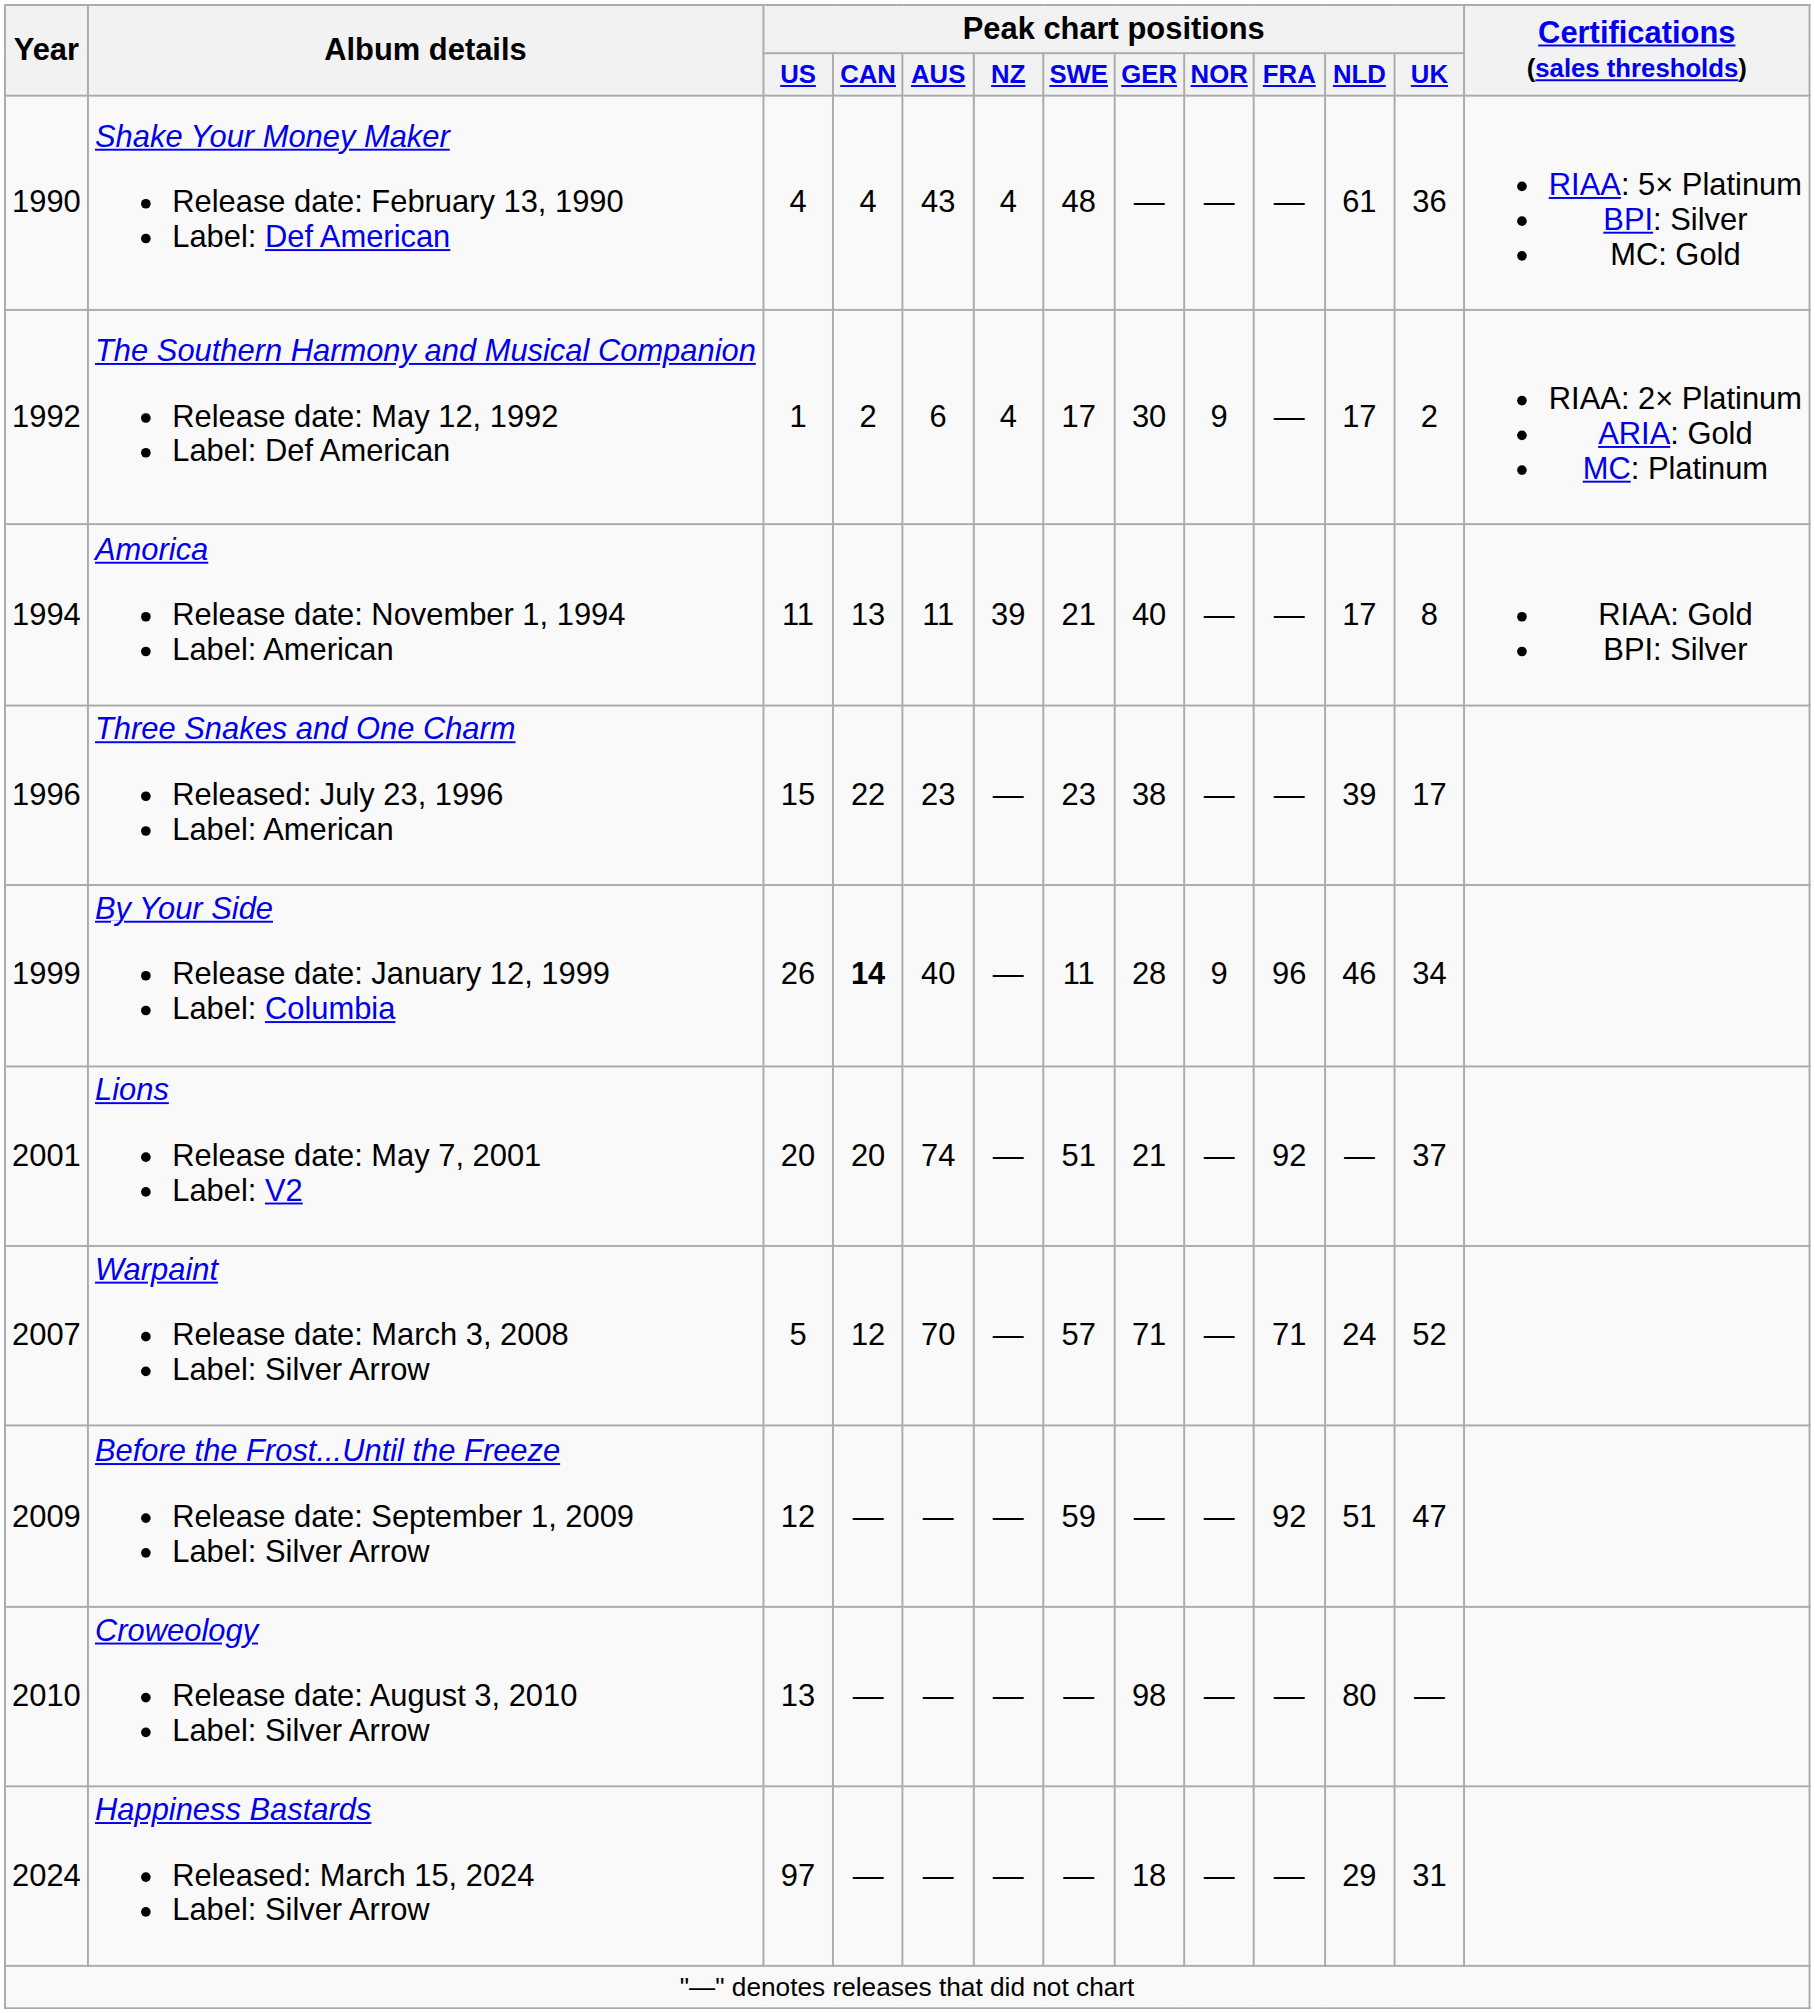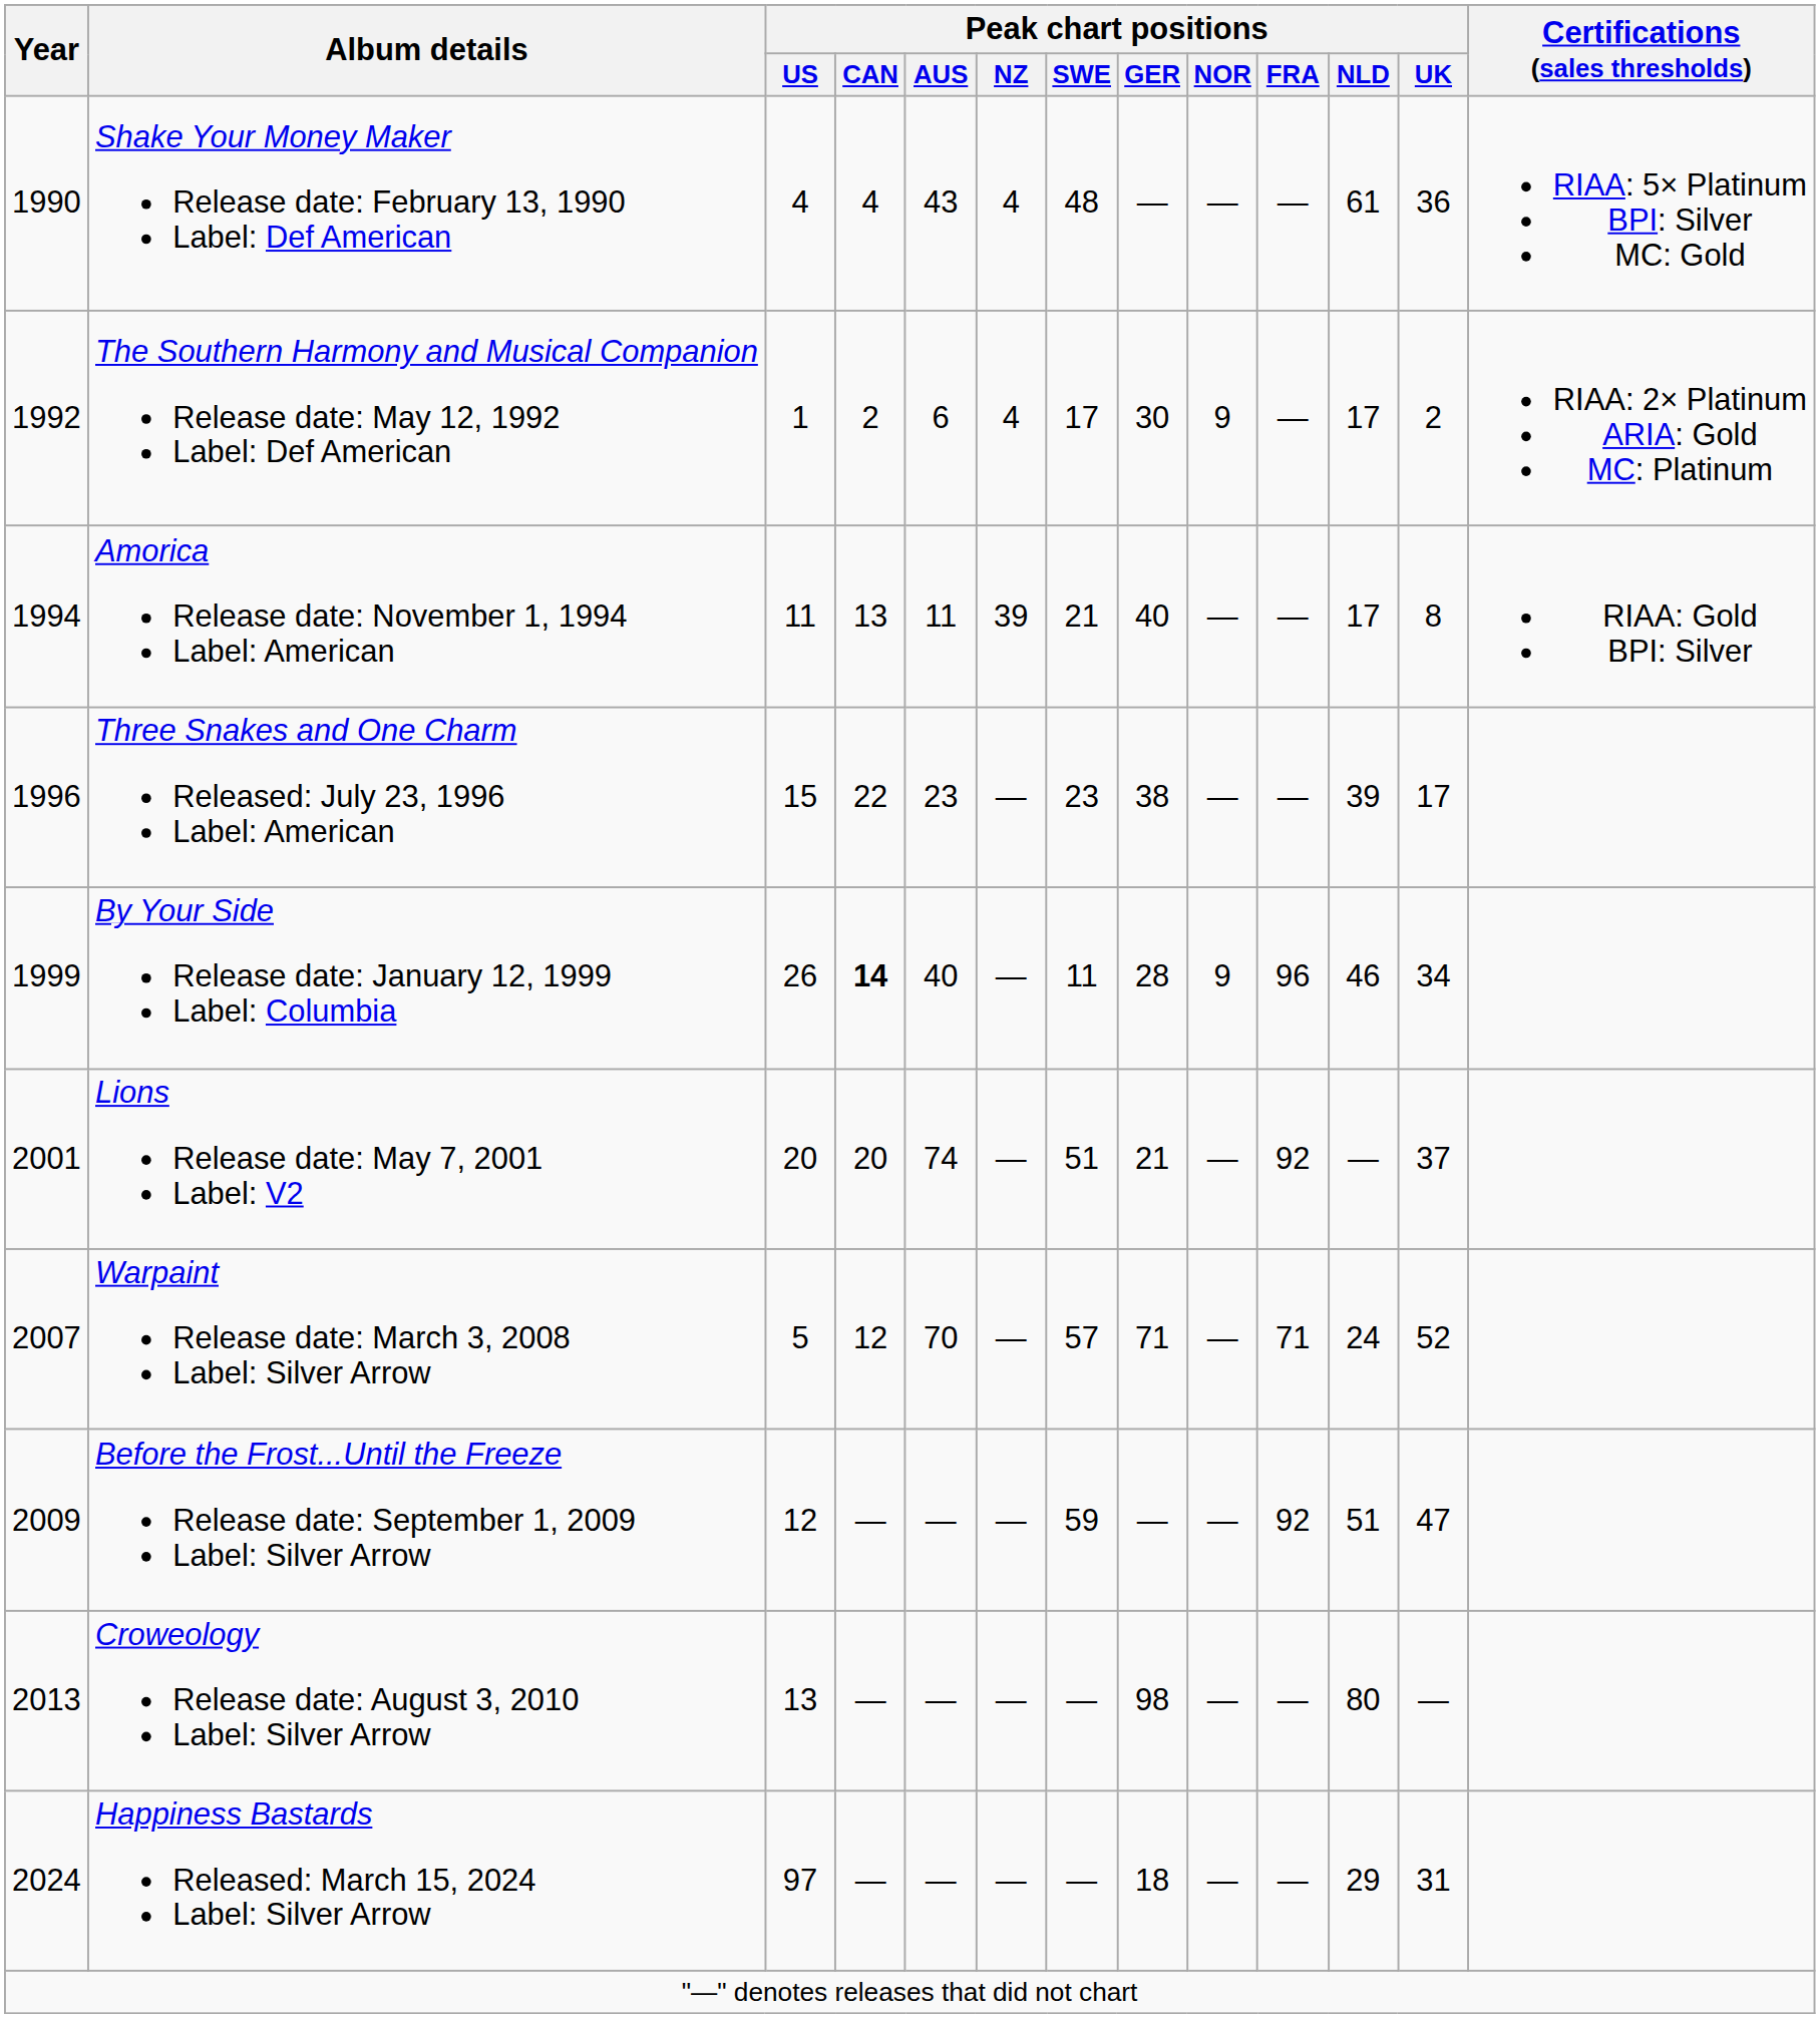Croweology Release date: August 3, 2010 Label: Silver Arrow | Year: 2010 -> 2013
